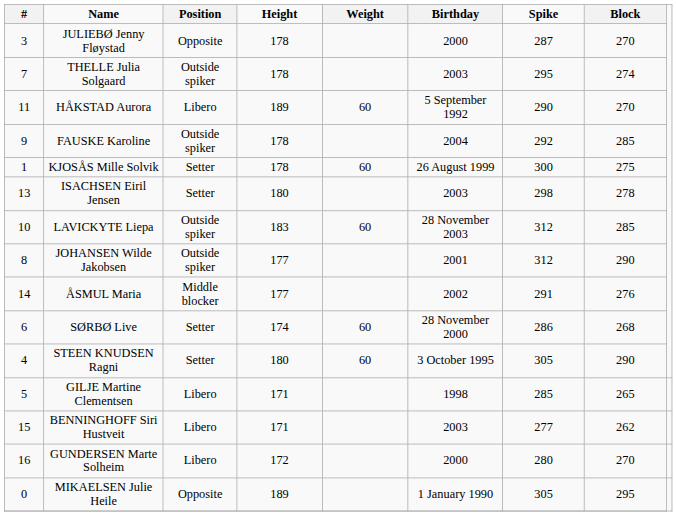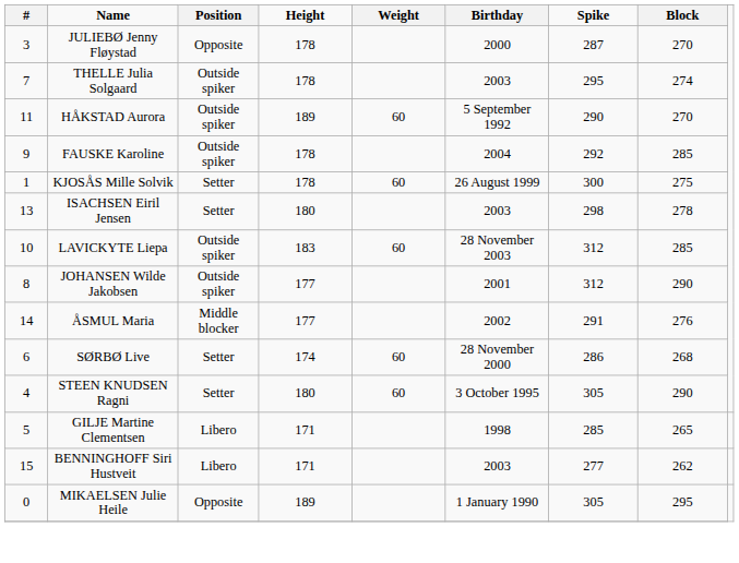HÅKSTAD Aurora | Position: Libero -> Outside spiker
- row: 16 | GUNDERSEN Marte Solheim | Libero | 172 | 2000 | 280 | 270
